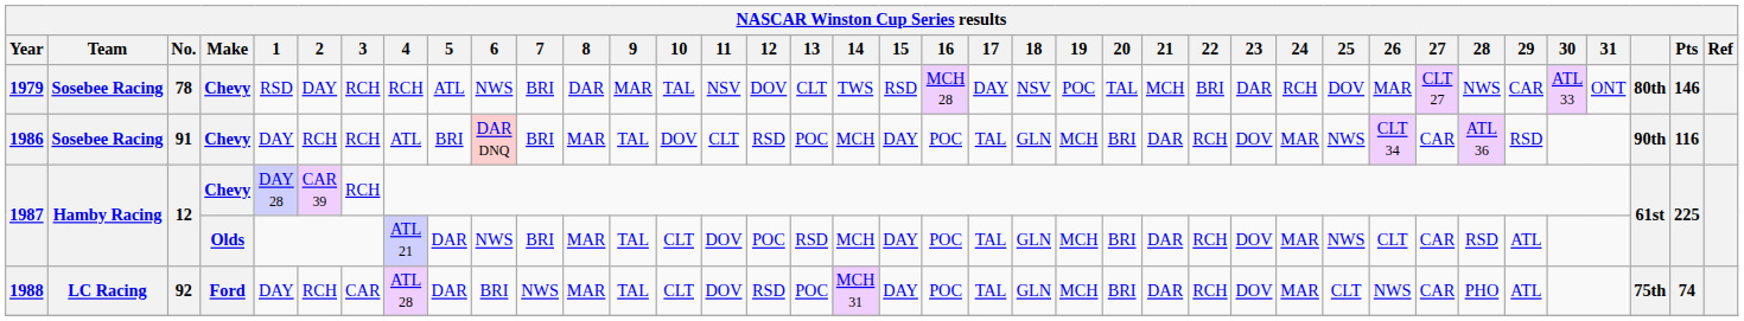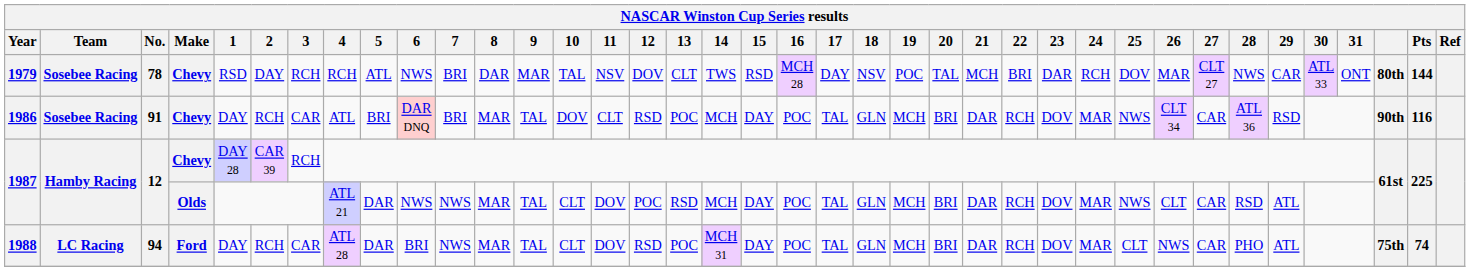1979 | Pts: 146 -> 144
1986 | 3: RCH -> CAR
1987 / Olds | 7: BRI -> NWS
1988 | No.: 92 -> 94
